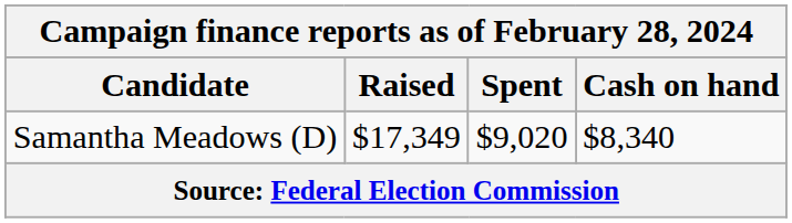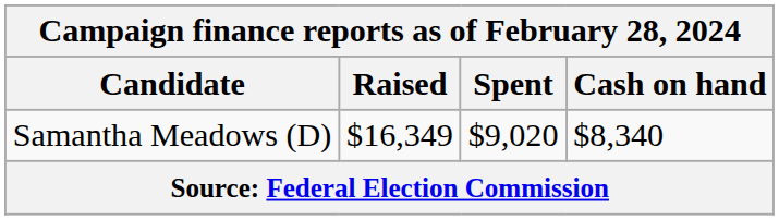Samantha Meadows (D) | Raised: $17,349 -> $16,349
